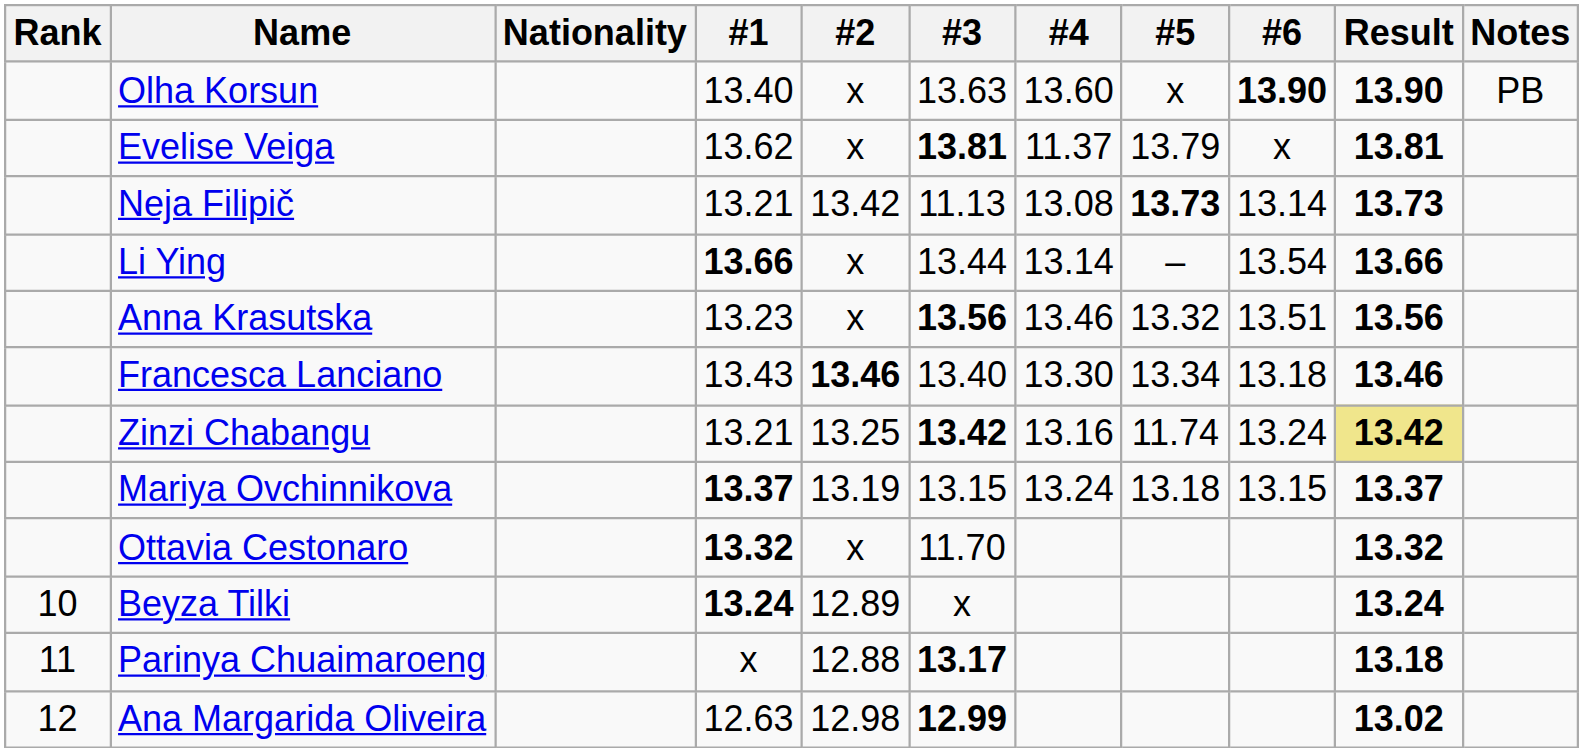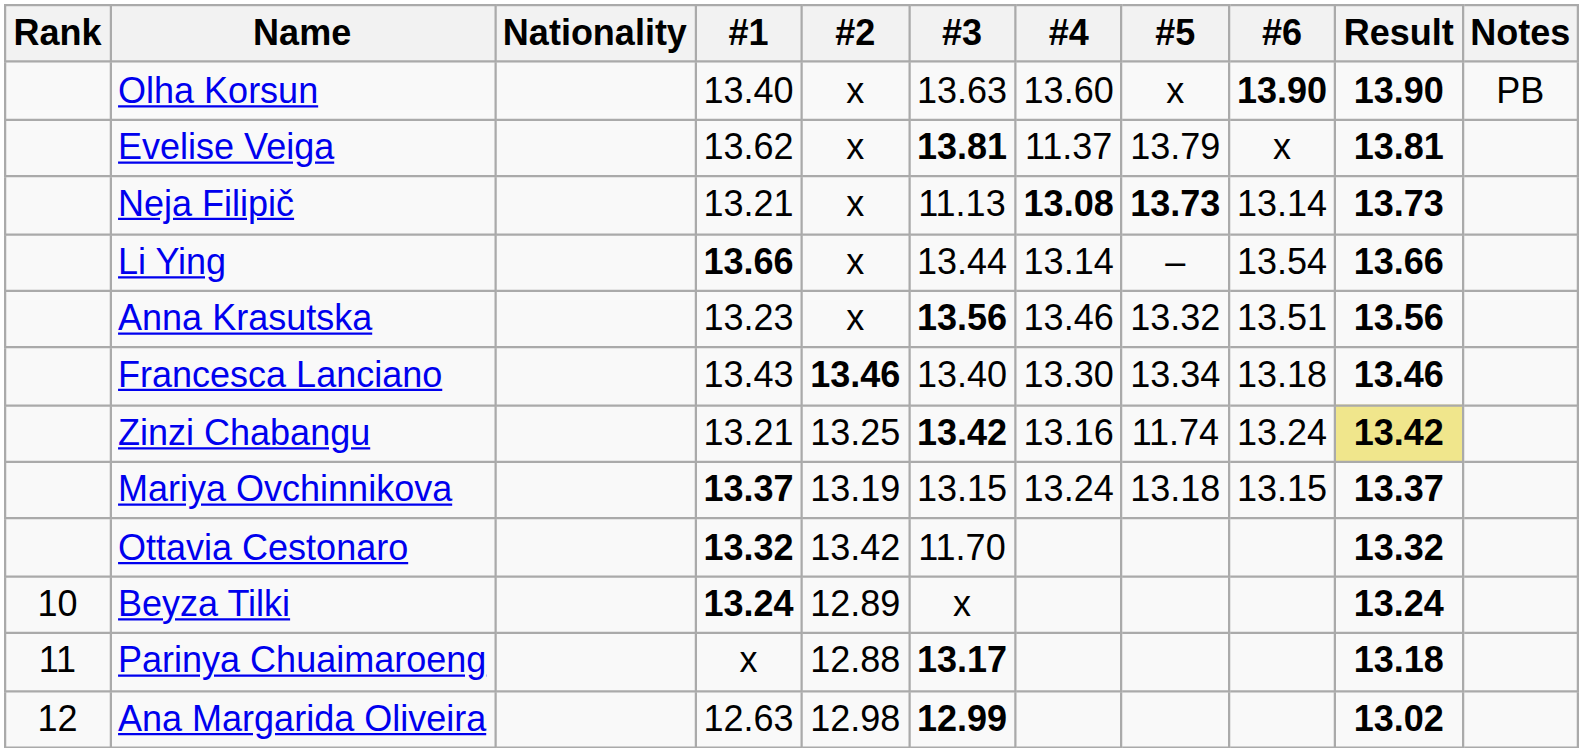Neja Filipič | #2: 13.42 -> x
Neja Filipič | #4: normal -> bold
Ottavia Cestonaro | #2: x -> 13.42
